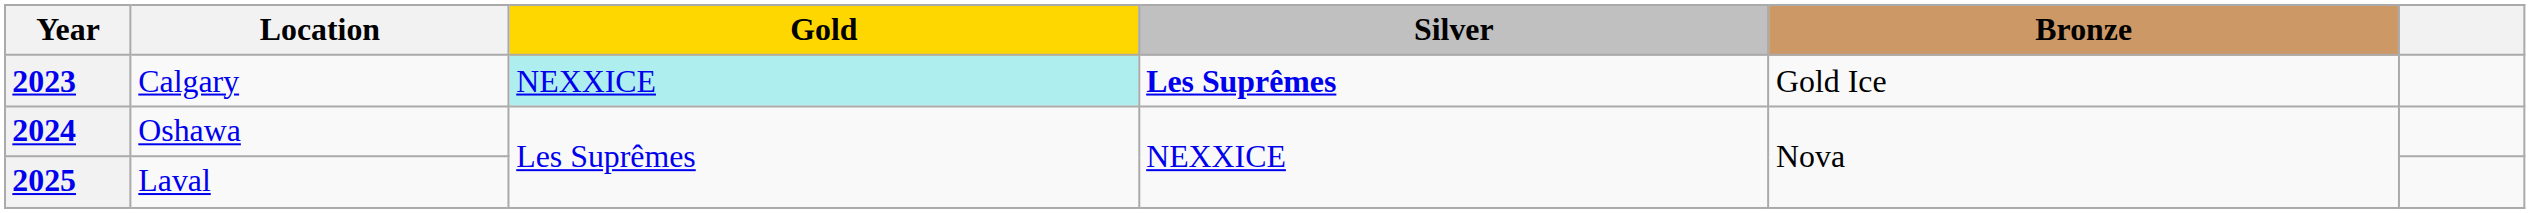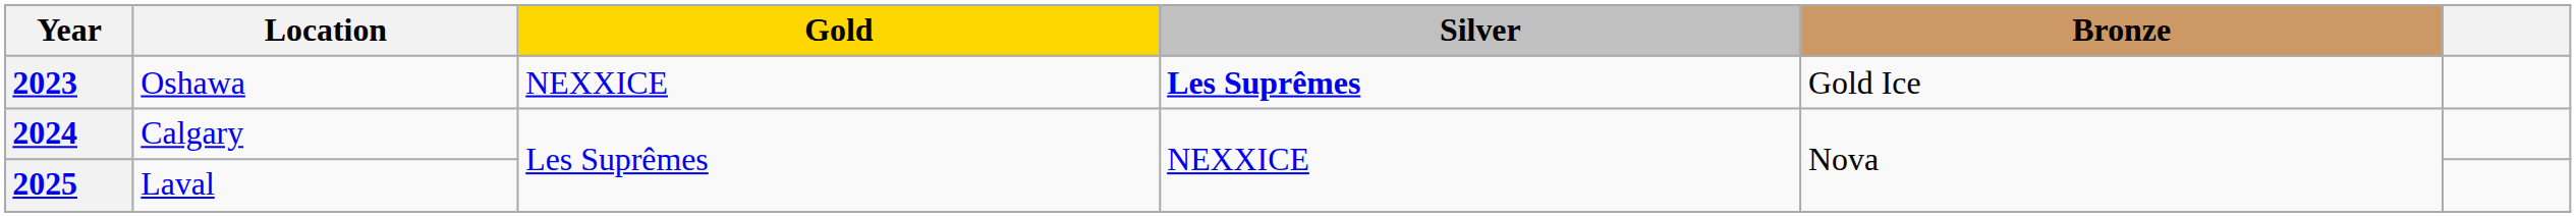2023 | Location: Calgary -> Oshawa
2023 | Gold: paleturquoise background -> no background
2024 | Location: Oshawa -> Calgary
